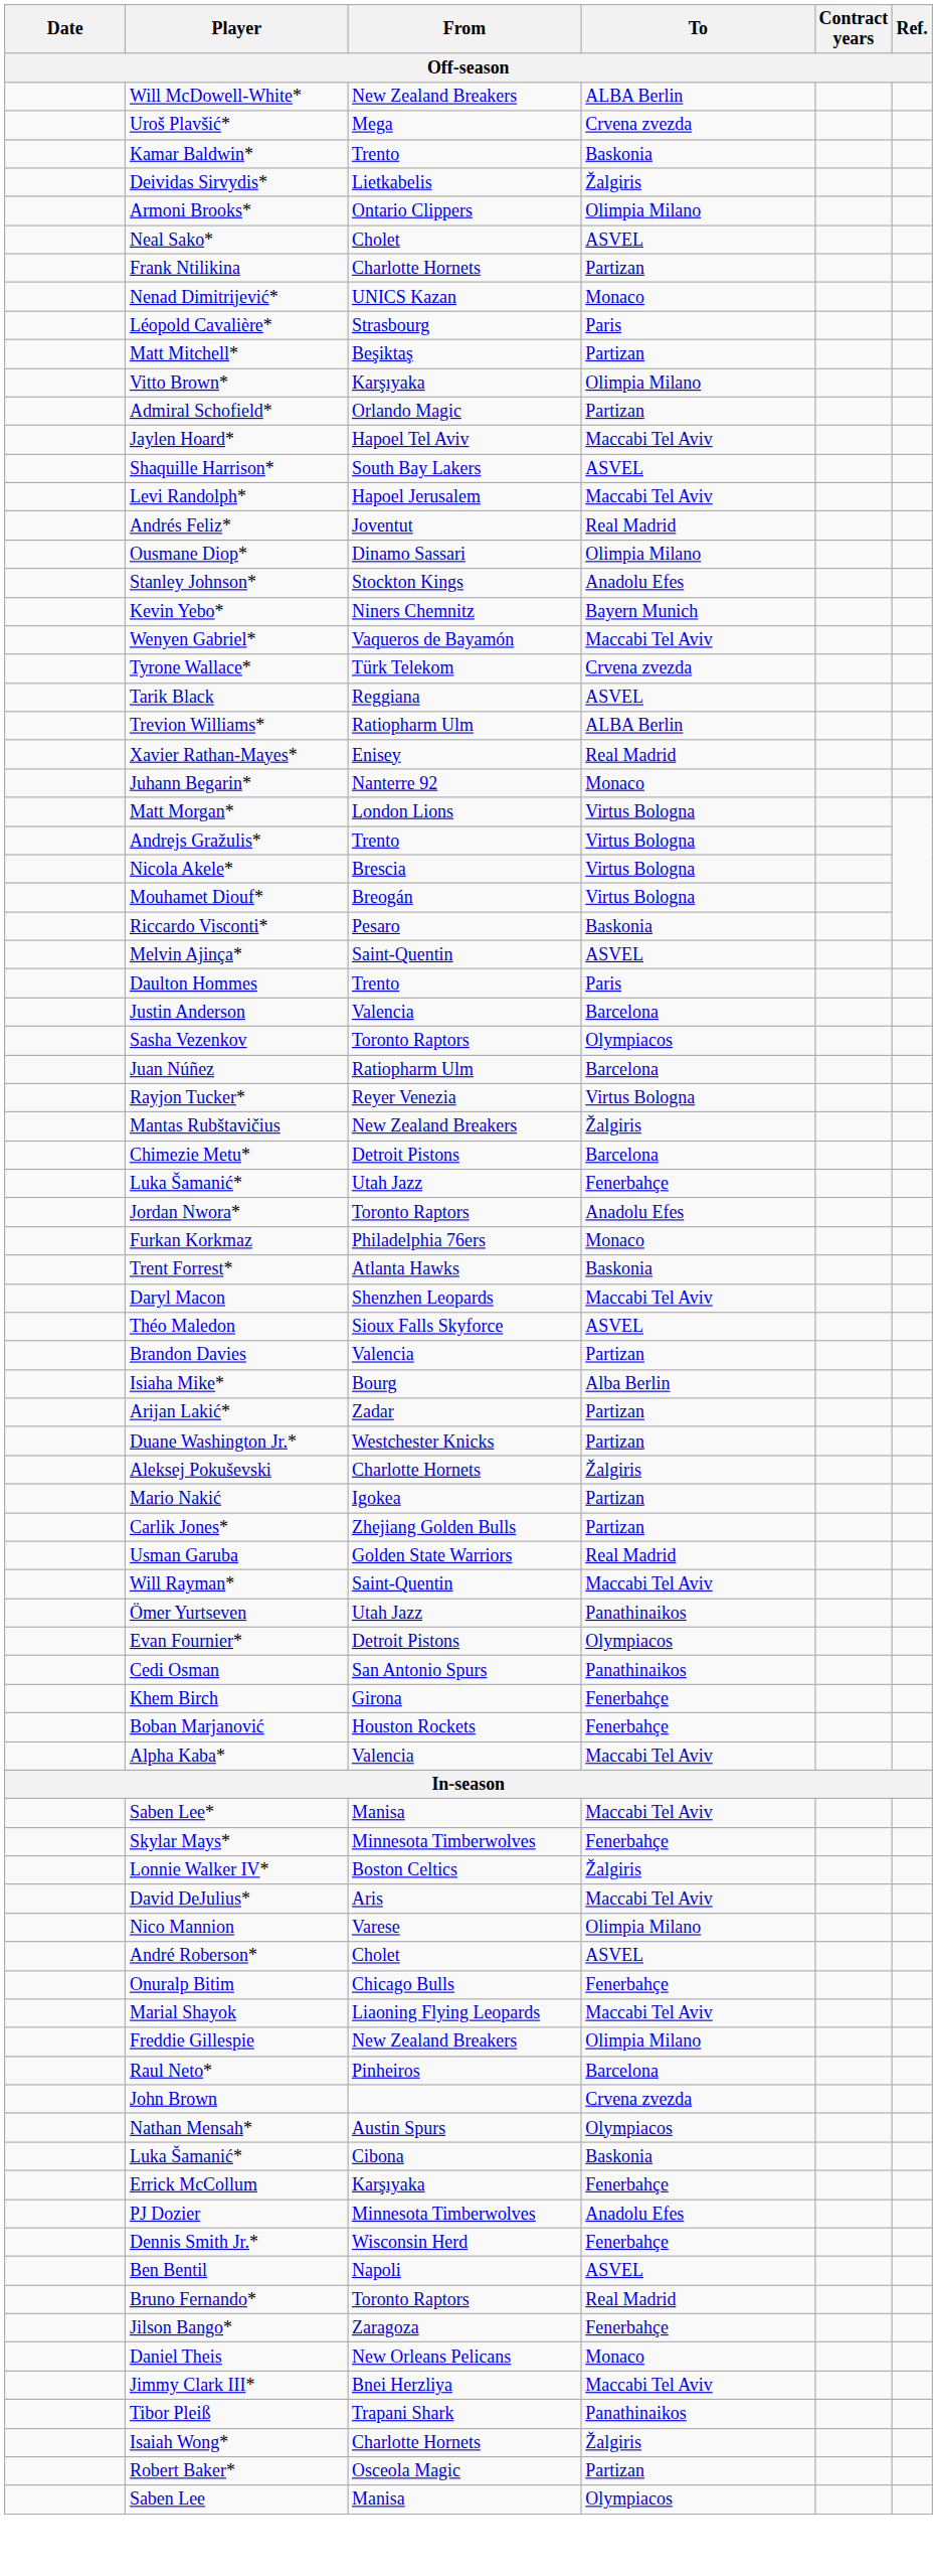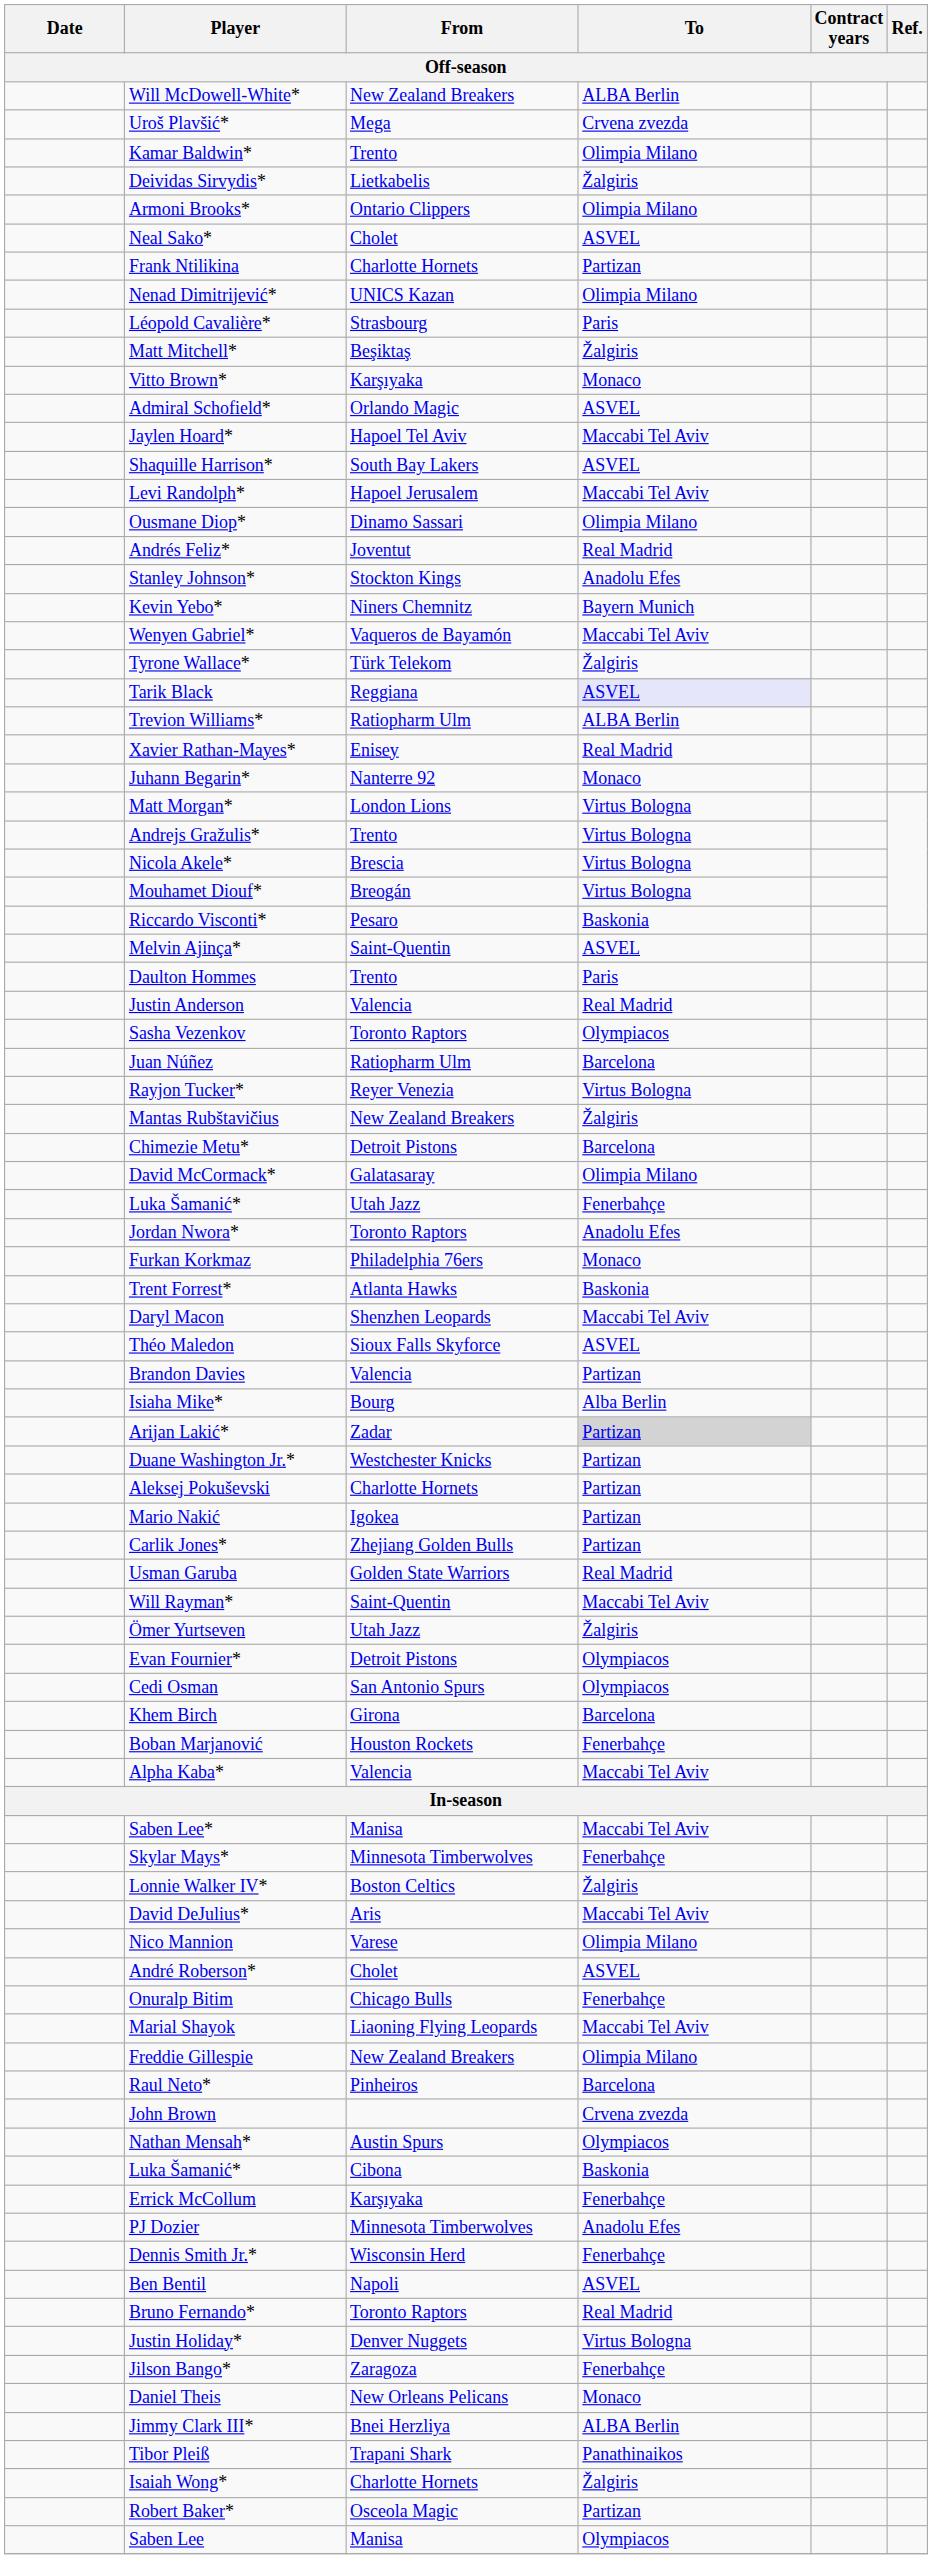Kamar Baldwin* | To: Baskonia -> Olimpia Milano
Nenad Dimitrijević* | To: Monaco -> Olimpia Milano
Matt Mitchell* | To: Partizan -> Žalgiris
Vitto Brown* | To: Olimpia Milano -> Monaco
Admiral Schofield* | To: Partizan -> ASVEL
rows swapped: Andrés Feliz* <-> Ousmane Diop*
Tyrone Wallace* | To: Crvena zvezda -> Žalgiris
Tarik Black | To: no background -> lavender background
Justin Anderson | To: Barcelona -> Real Madrid
+ row: David McCormack* | Galatasaray | Olimpia Milano
Arijan Lakić* | To: no background -> lightgrey background
Aleksej Pokuševski | To: Žalgiris -> Partizan
Ömer Yurtseven | To: Panathinaikos -> Žalgiris
Cedi Osman | To: Panathinaikos -> Olympiacos
Khem Birch | To: Fenerbahçe -> Barcelona
+ row: Justin Holiday* | Denver Nuggets | Virtus Bologna
Jimmy Clark III* | To: Maccabi Tel Aviv -> ALBA Berlin
